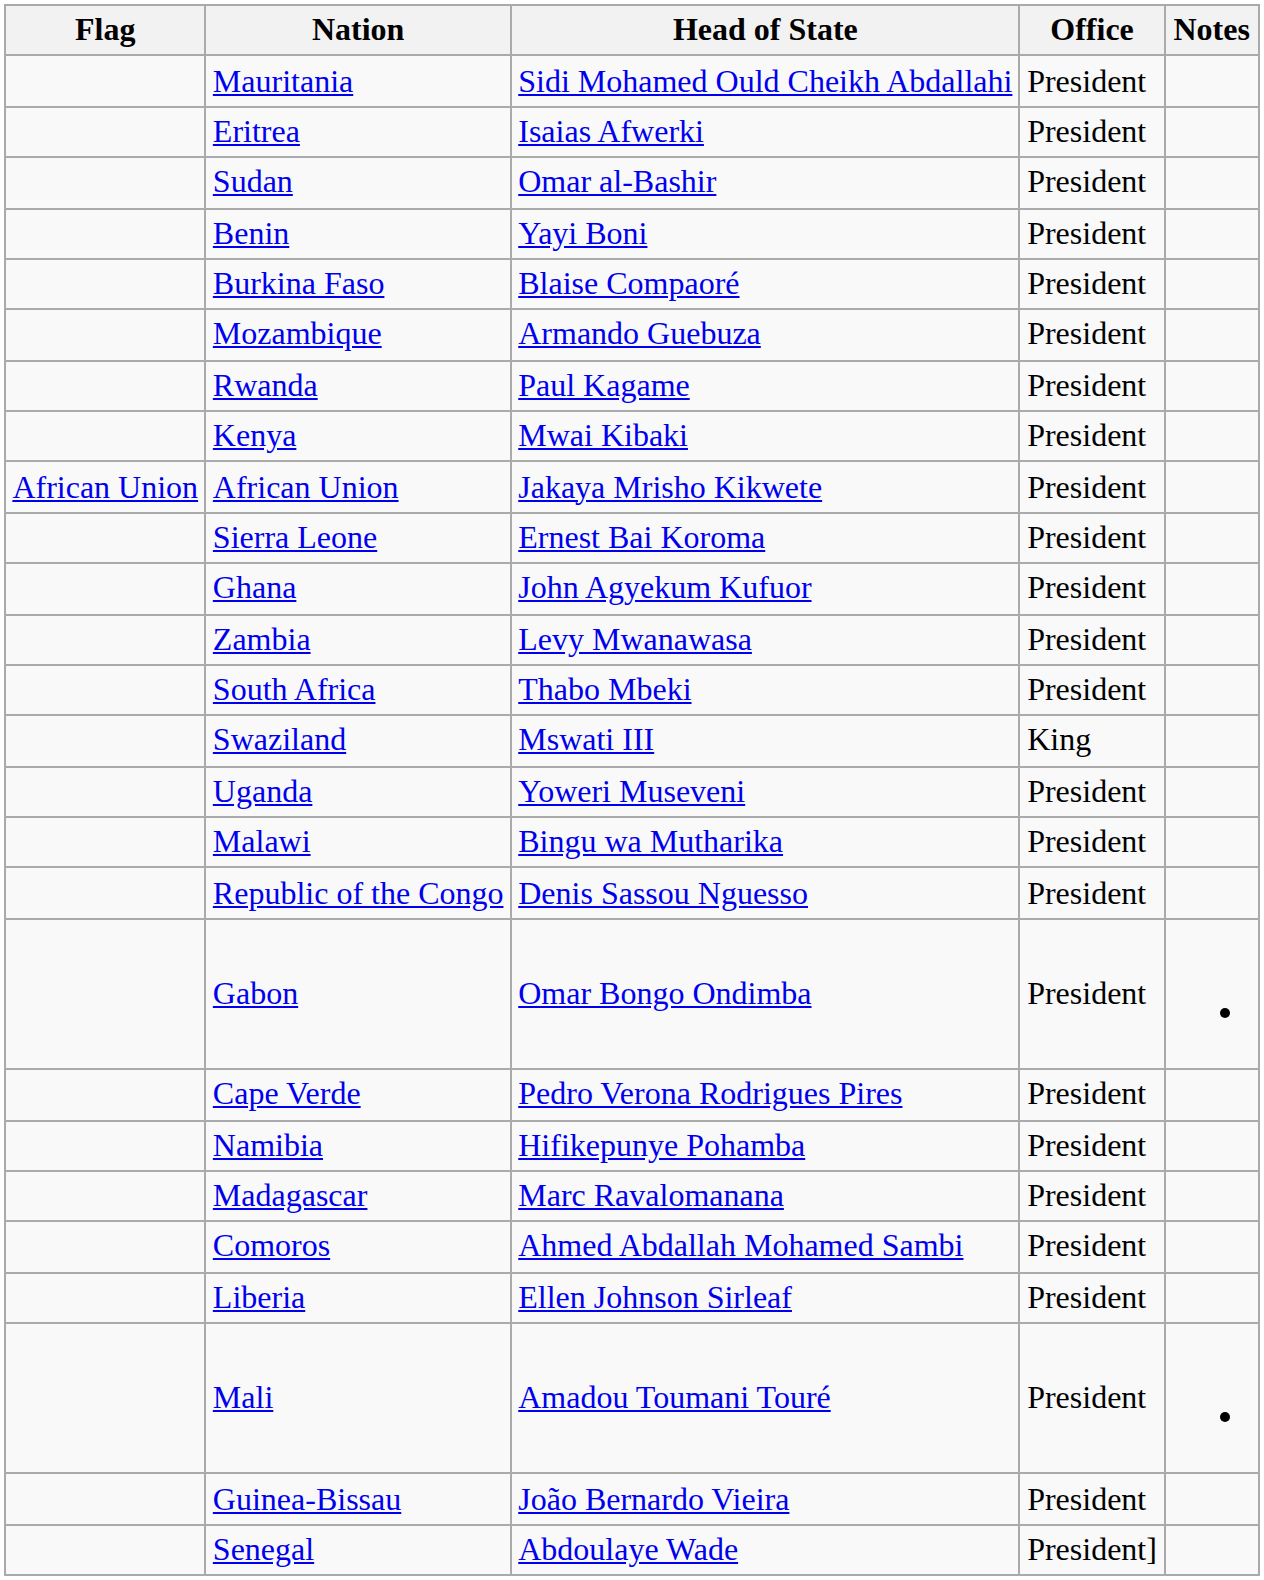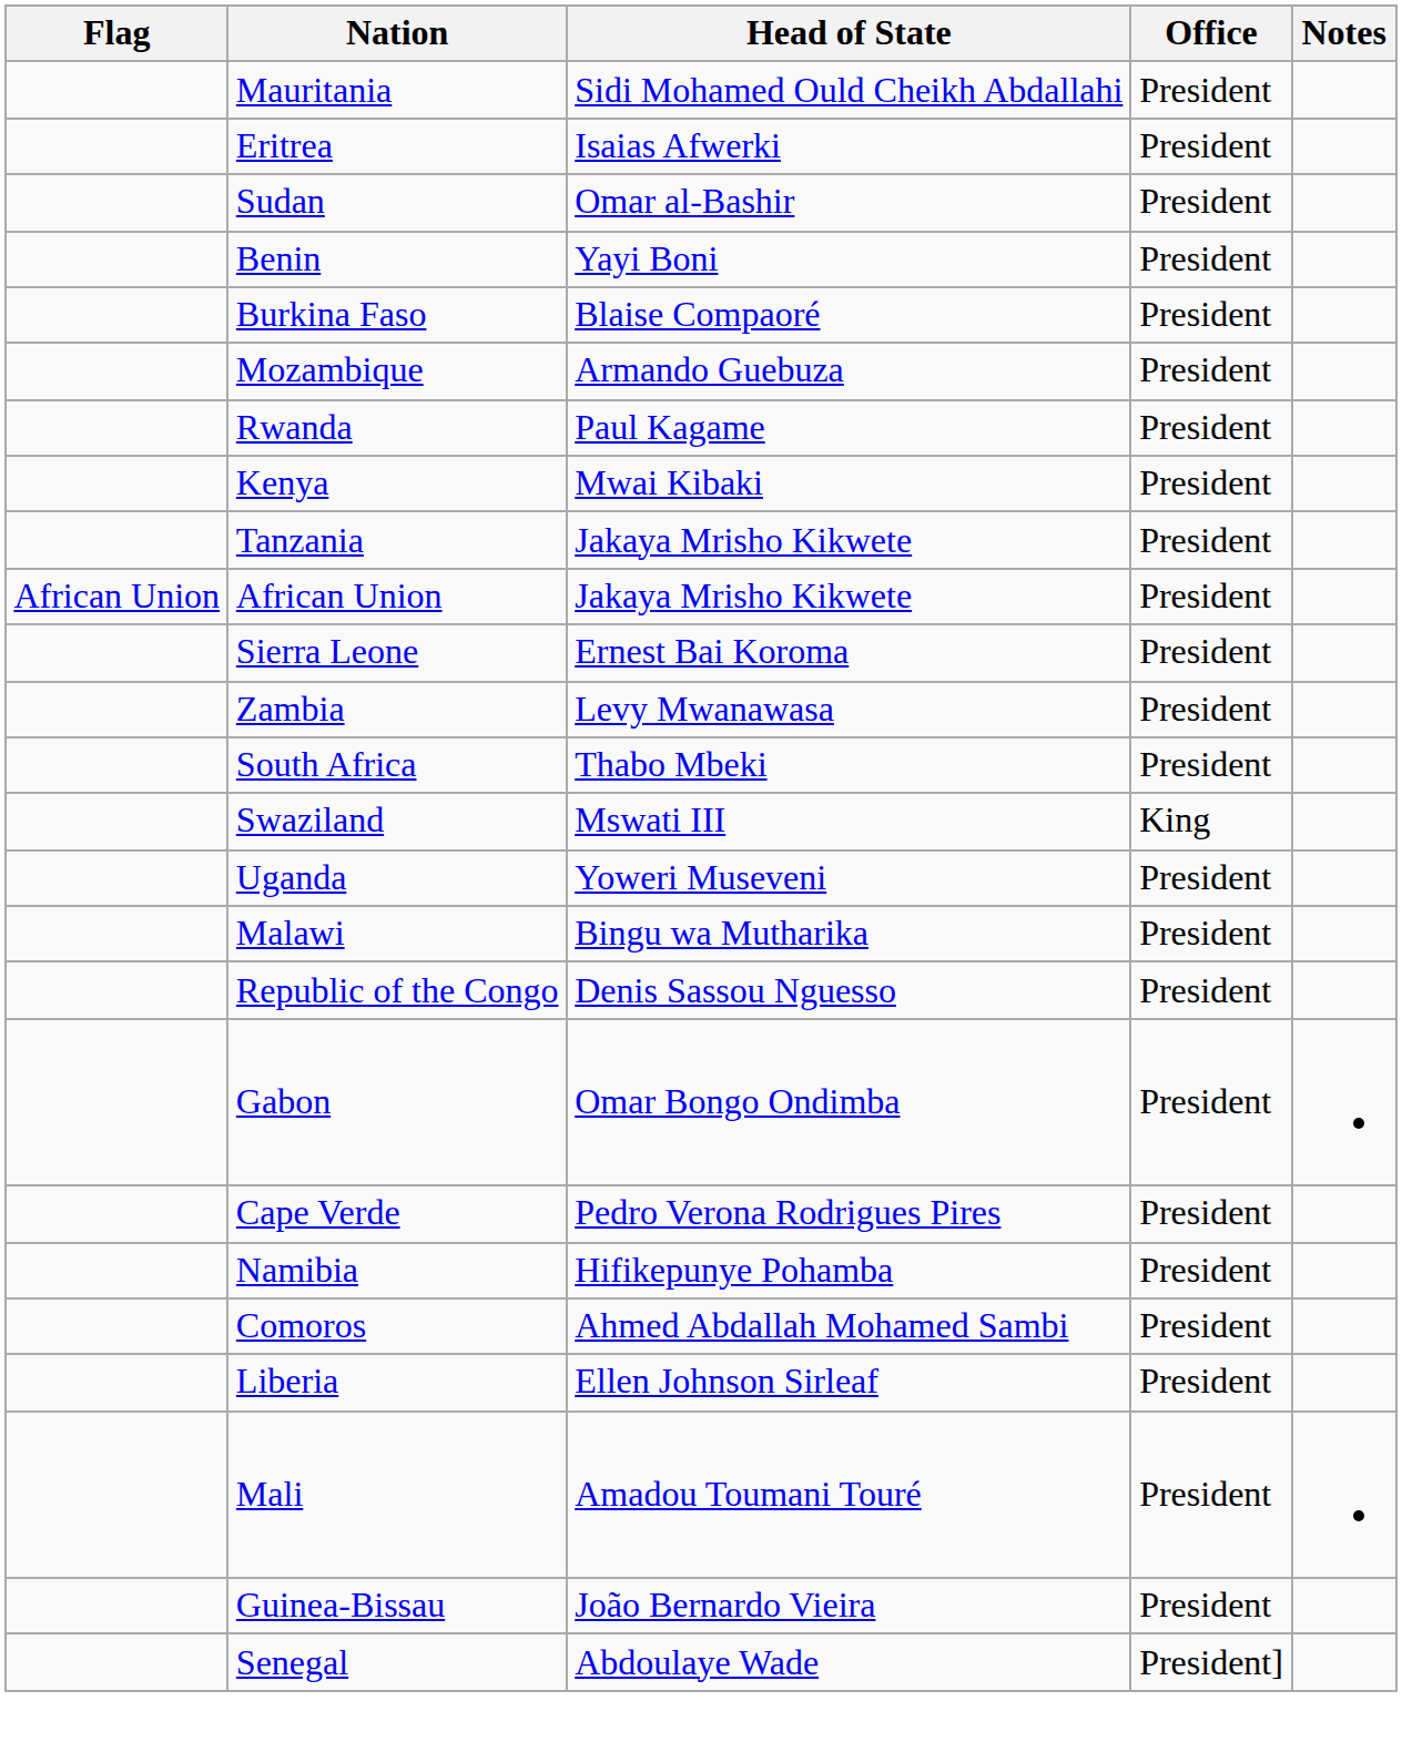+ row: Tanzania | Jakaya Mrisho Kikwete | President
- row: Ghana | John Agyekum Kufuor | President
- row: Madagascar | Marc Ravalomanana | President
